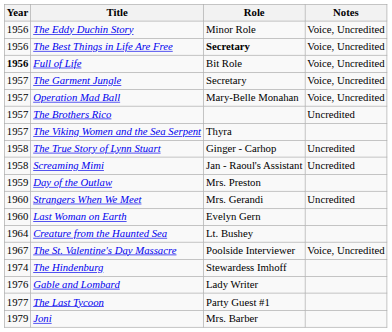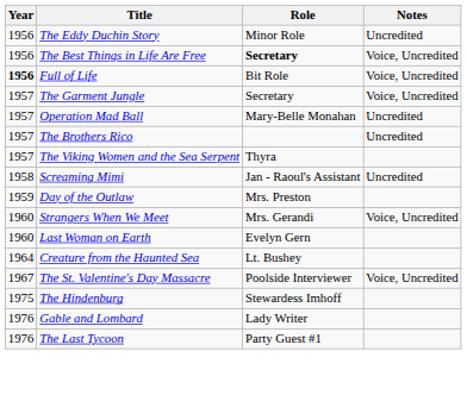The Eddy Duchin Story | Notes: Voice, Uncredited -> Uncredited
Operation Mad Ball | Notes: Voice, Uncredited -> Uncredited
- row: 1958 | The True Story of Lynn Stuart | Ginger - Carhop | Uncredited
Strangers When We Meet | Notes: Uncredited -> Voice, Uncredited
The Hindenburg | Year: 1974 -> 1975
The Last Tycoon | Year: 1977 -> 1976
- row: 1979 | Joni | Mrs. Barber
